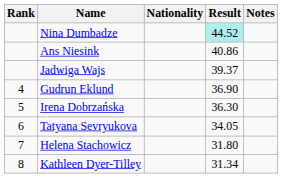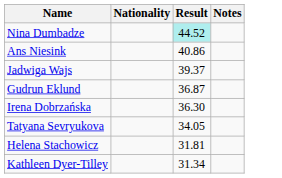- column: Rank | 4 | 5 | 6 | 7 | 8
Gudrun Eklund | Result: 36.90 -> 36.87
Helena Stachowicz | Result: 31.80 -> 31.81
